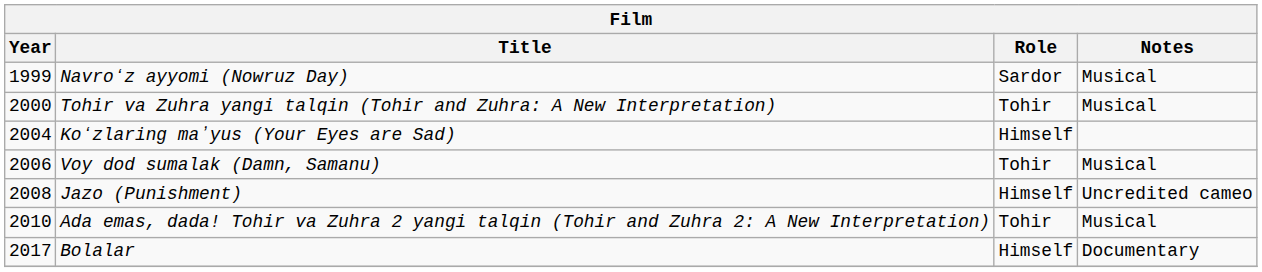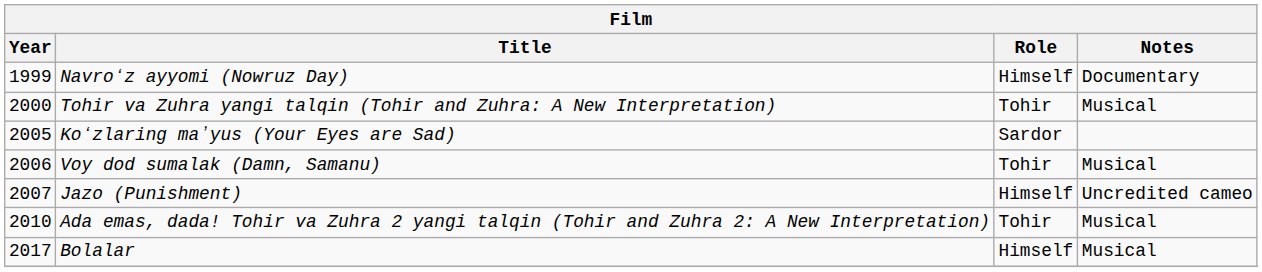Navroʻz ayyomi (Nowruz Day) | Role: Sardor -> Himself
Navroʻz ayyomi (Nowruz Day) | Notes: Musical -> Documentary
Koʻzlaring maʼyus (Your Eyes are Sad) | Year: 2004 -> 2005
Koʻzlaring maʼyus (Your Eyes are Sad) | Role: Himself -> Sardor
Jazo (Punishment) | Year: 2008 -> 2007
Bolalar | Notes: Documentary -> Musical
